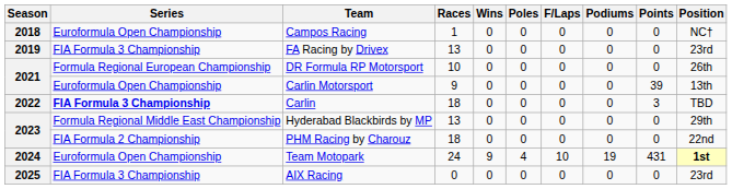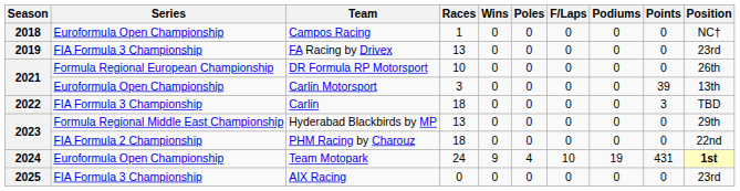Carlin Motorsport | Races: 9 -> 3
Carlin | Series: bold -> normal
